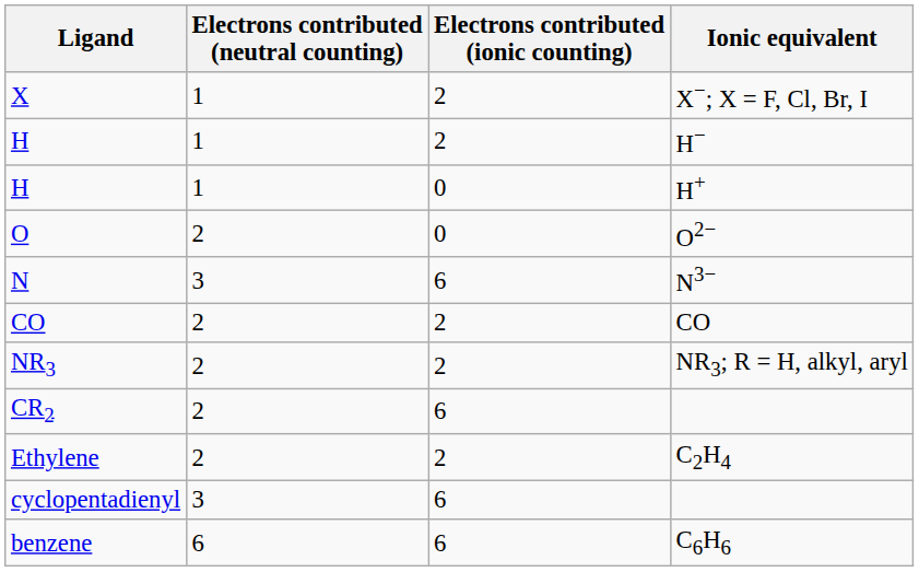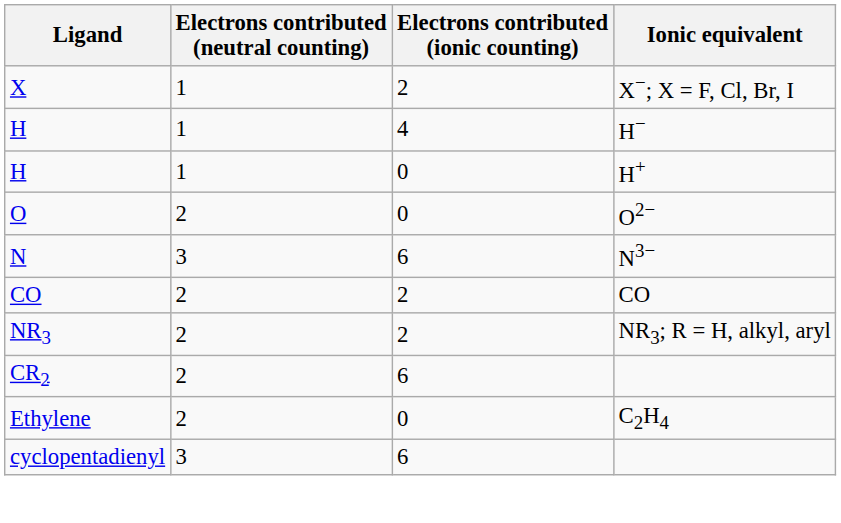H / H− | Electrons contributed (ionic counting): 2 -> 4
Ethylene | Electrons contributed (ionic counting): 2 -> 0
- row: benzene | 6 | 6 | C6H6
